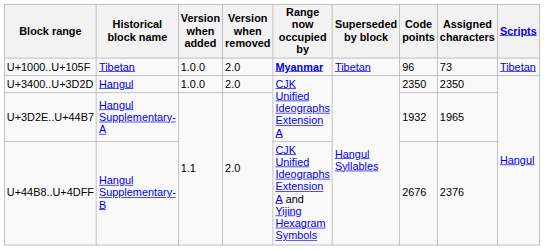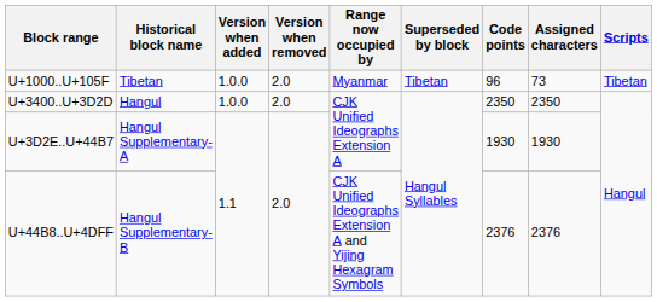U+1000..U+105F | Range now occupied by: bold -> normal
U+3D2E..U+44B7 | Code points: 1932 -> 1930
U+3D2E..U+44B7 | Assigned characters: 1965 -> 1930
U+44B8..U+4DFF | Code points: 2676 -> 2376
